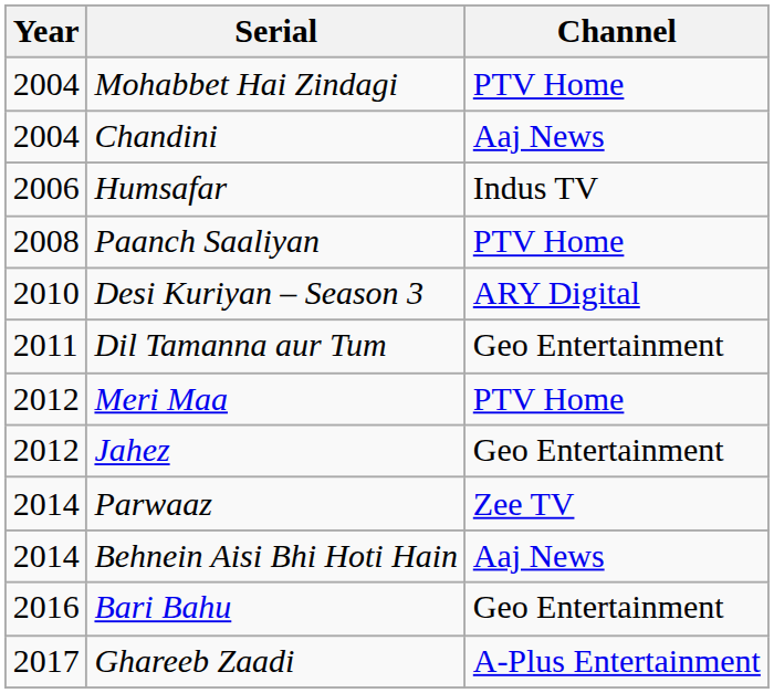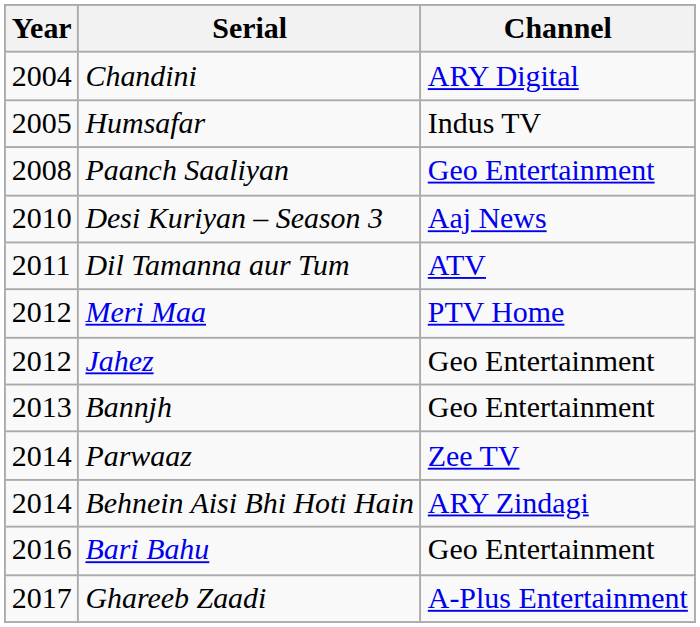- row: 2004 | Mohabbet Hai Zindagi | PTV Home
Chandini | Channel: Aaj News -> ARY Digital
Humsafar | Year: 2006 -> 2005
Paanch Saaliyan | Channel: PTV Home -> Geo Entertainment
Desi Kuriyan – Season 3 | Channel: ARY Digital -> Aaj News
Dil Tamanna aur Tum | Channel: Geo Entertainment -> ATV
+ row: 2013 | Bannjh | Geo Entertainment
Behnein Aisi Bhi Hoti Hain | Channel: Aaj News -> ARY Zindagi
